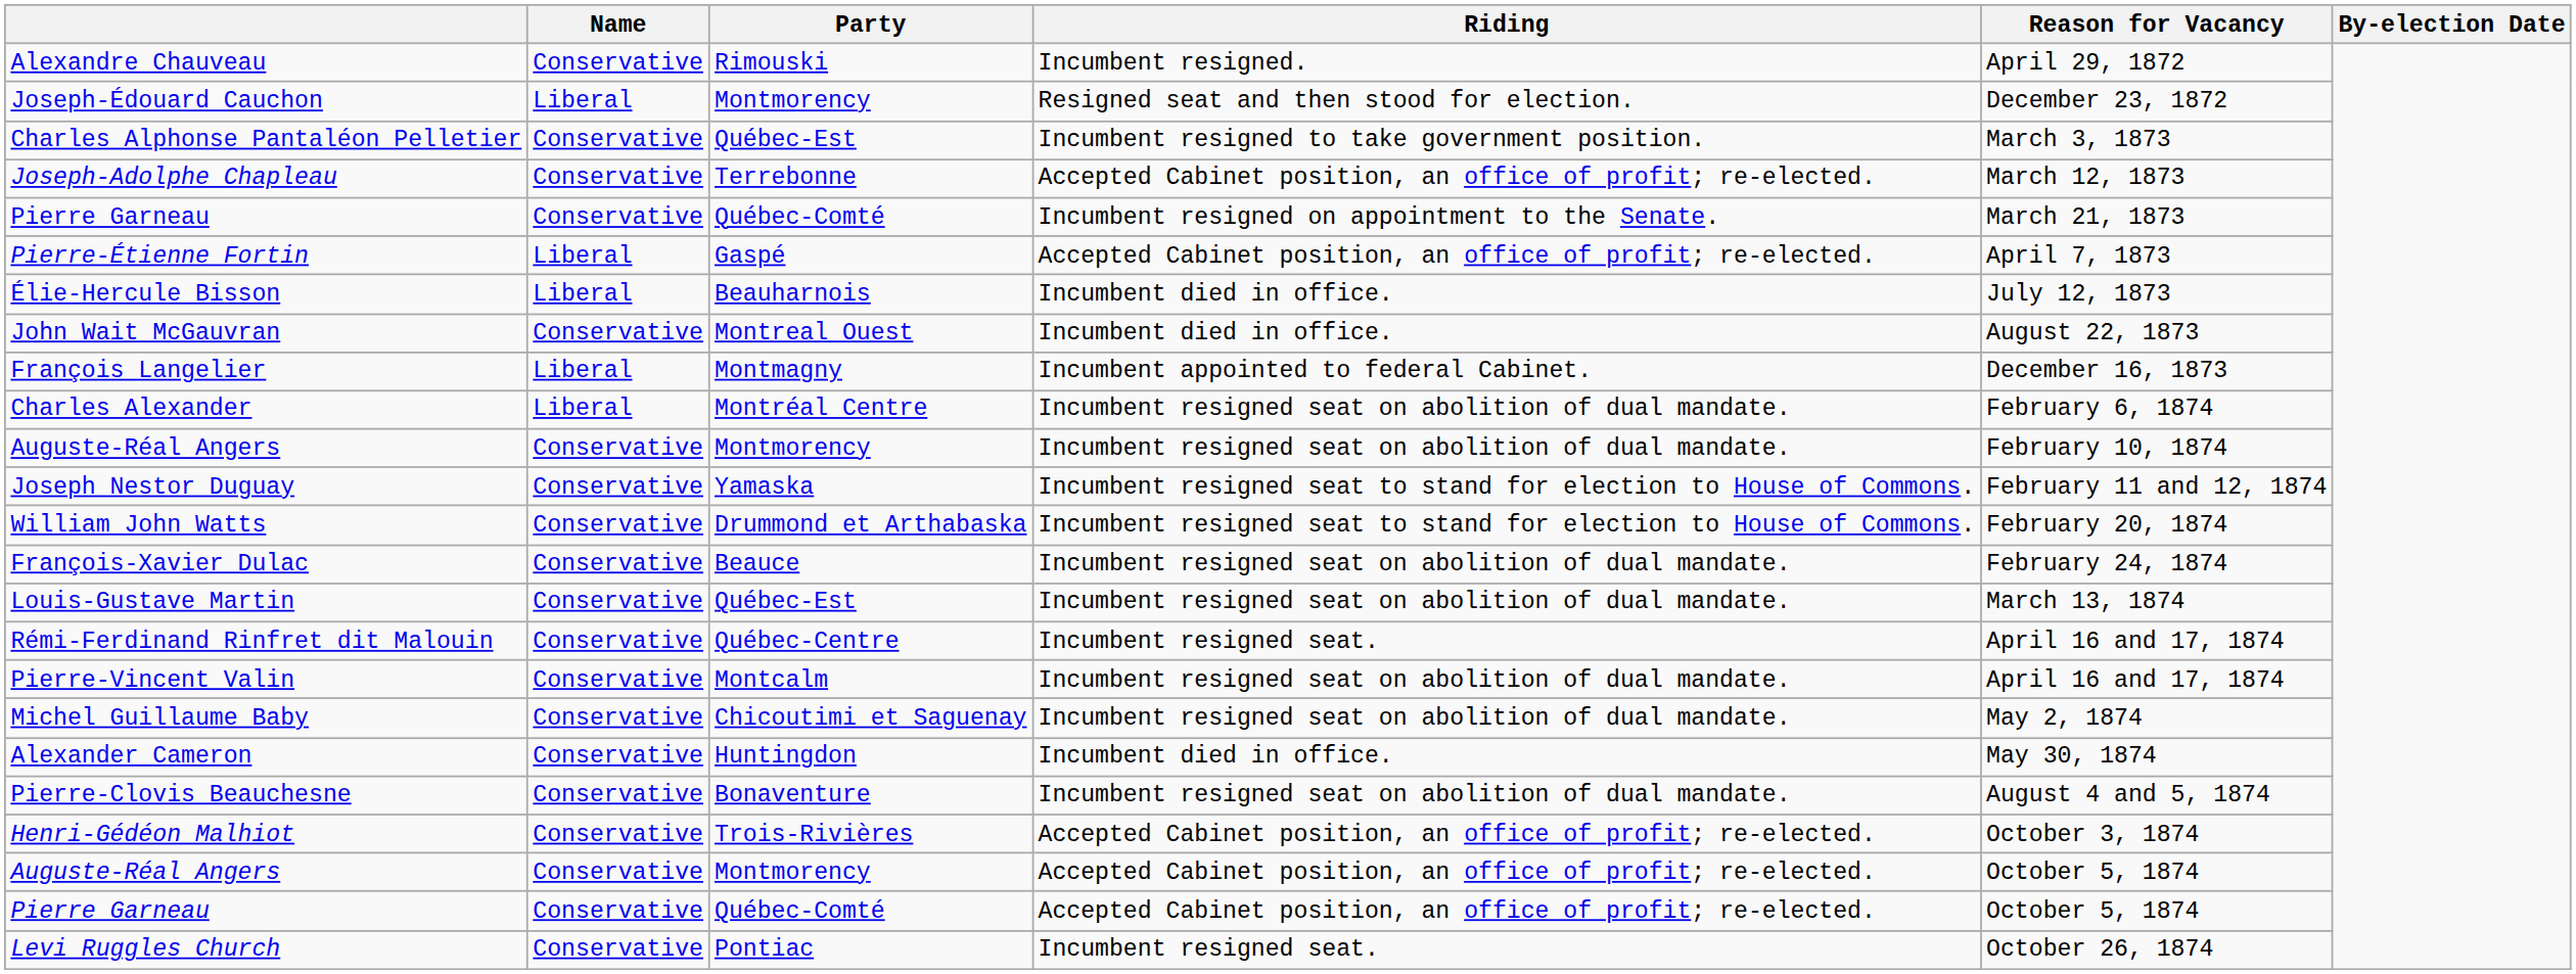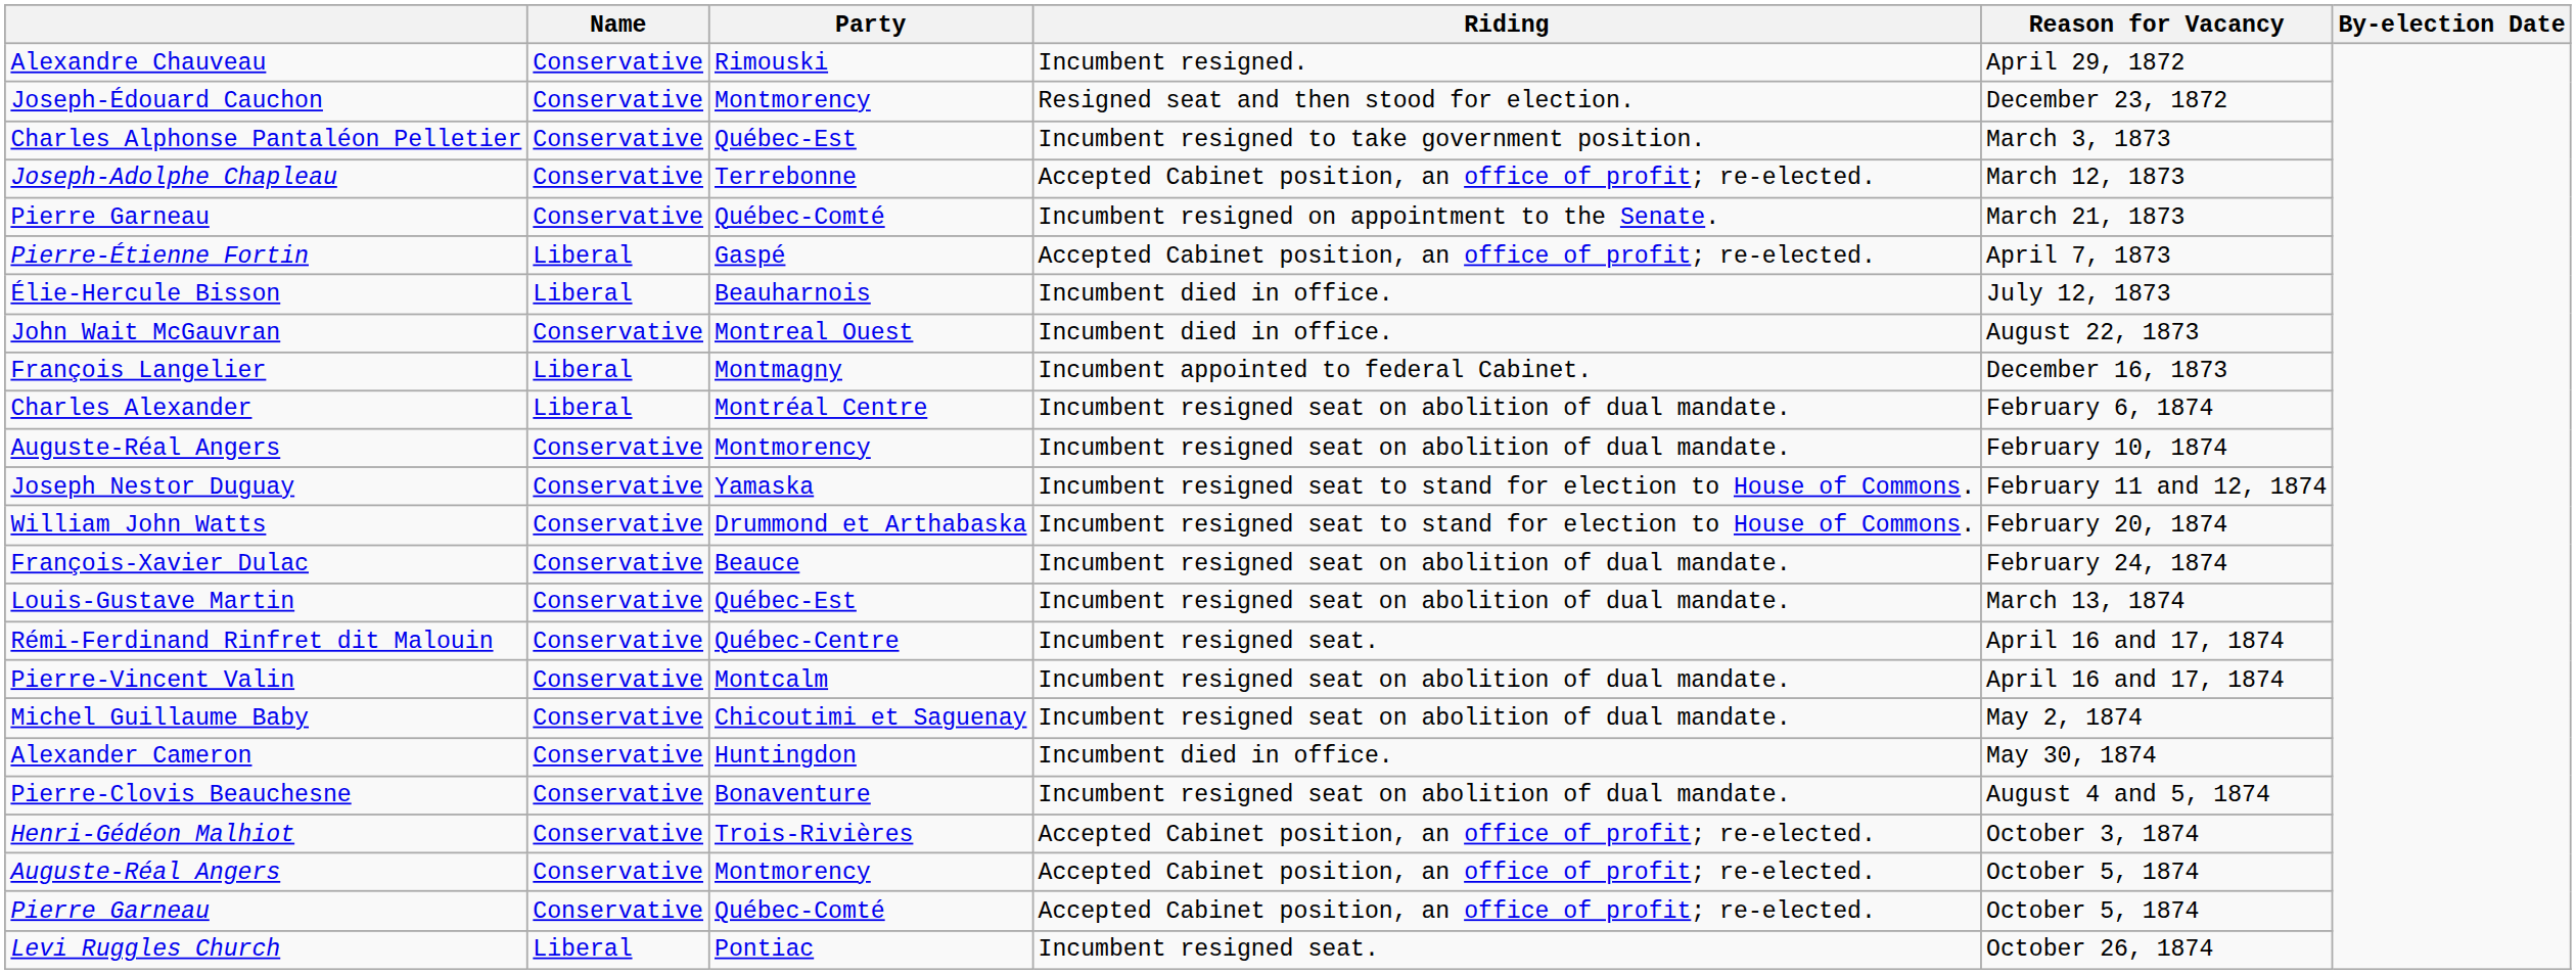Joseph-Édouard Cauchon | Name: Liberal -> Conservative
Levi Ruggles Church | Name: Conservative -> Liberal
